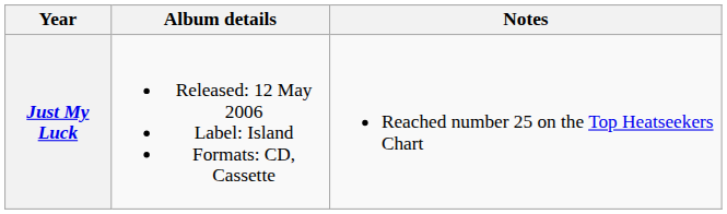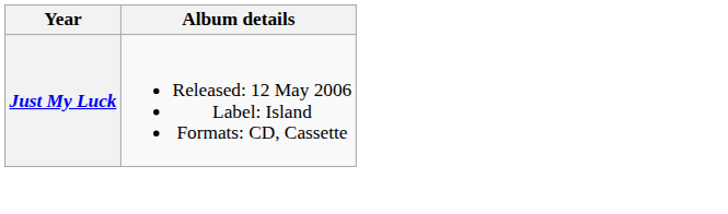- column: Notes | Reached number 25 on the Top Heatseekers Chart
